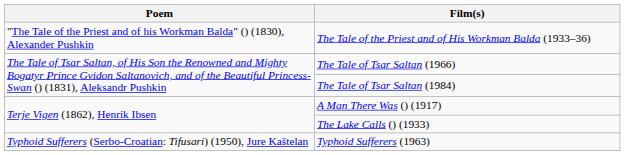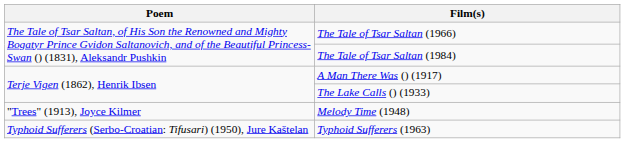- row: "The Tale of the Priest and of his Workman Balda" () (1830), Alexander Pushkin | The Tale of the Priest and of His Workman Balda (1933–36)
+ row: "Trees" (1913), Joyce Kilmer | Melody Time (1948)
